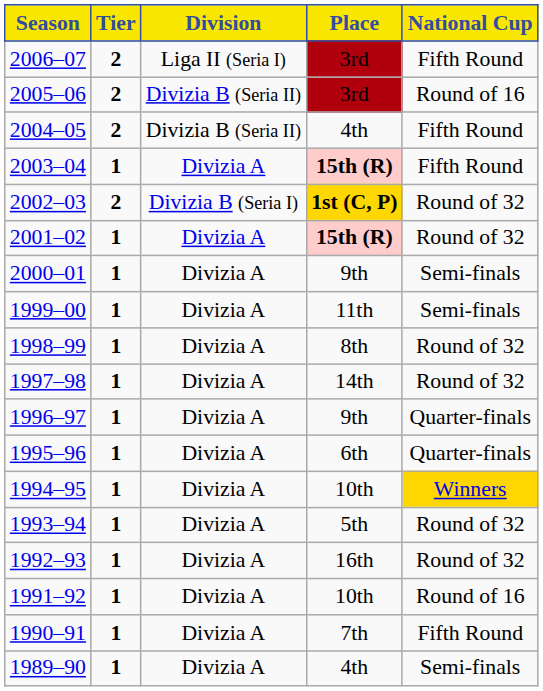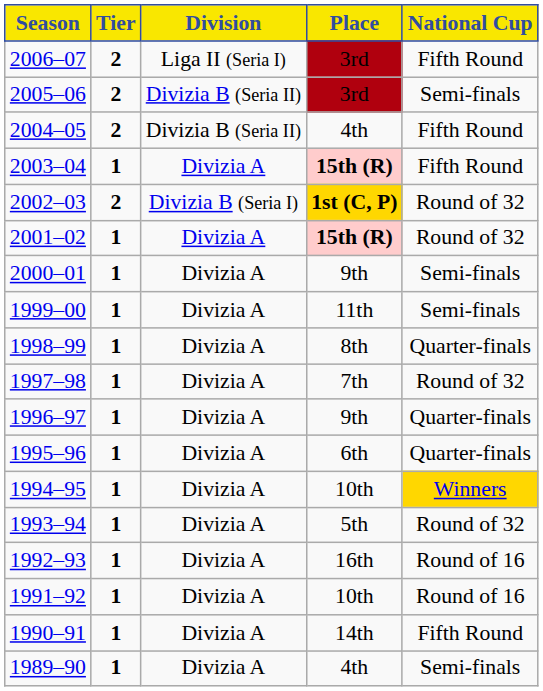2005–06 | National Cup: Round of 16 -> Semi-finals
1998–99 | National Cup: Round of 32 -> Quarter-finals
1997–98 | Place: 14th -> 7th
1992–93 | National Cup: Round of 32 -> Round of 16
1990–91 | Place: 7th -> 14th
